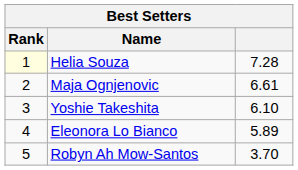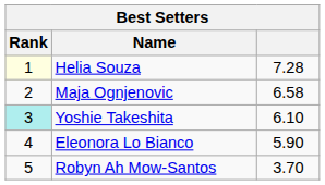Maja Ognjenovic | column 3: 6.61 -> 6.58
Yoshie Takeshita | Rank: no background -> paleturquoise background
Eleonora Lo Bianco | column 3: 5.89 -> 5.90
